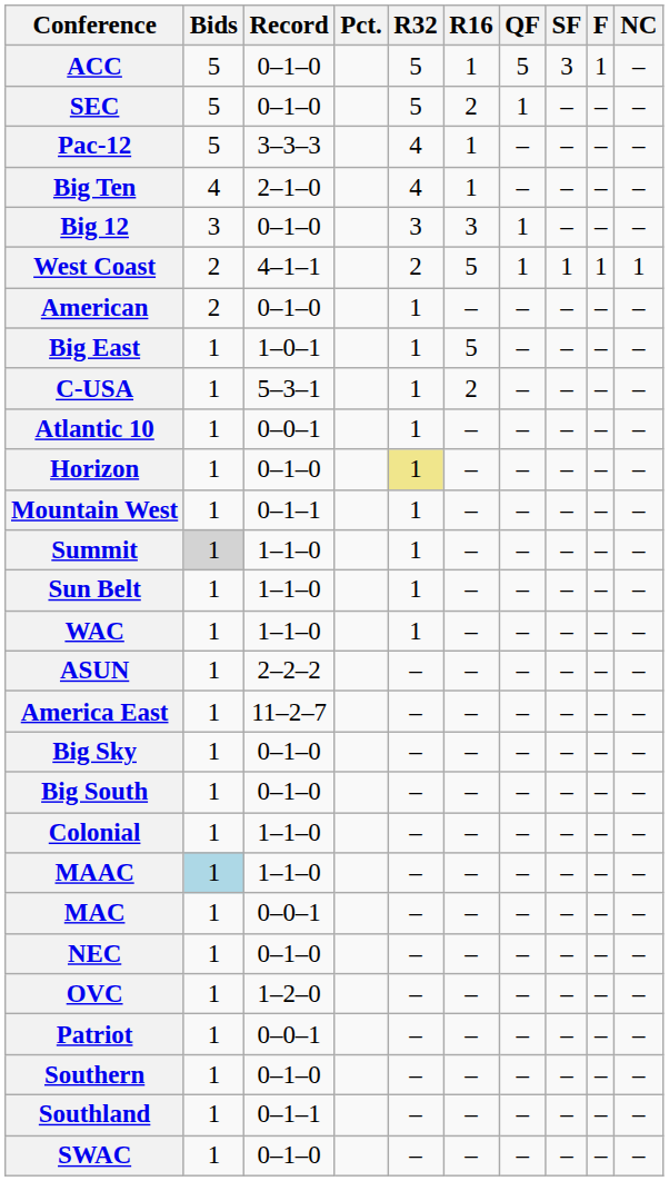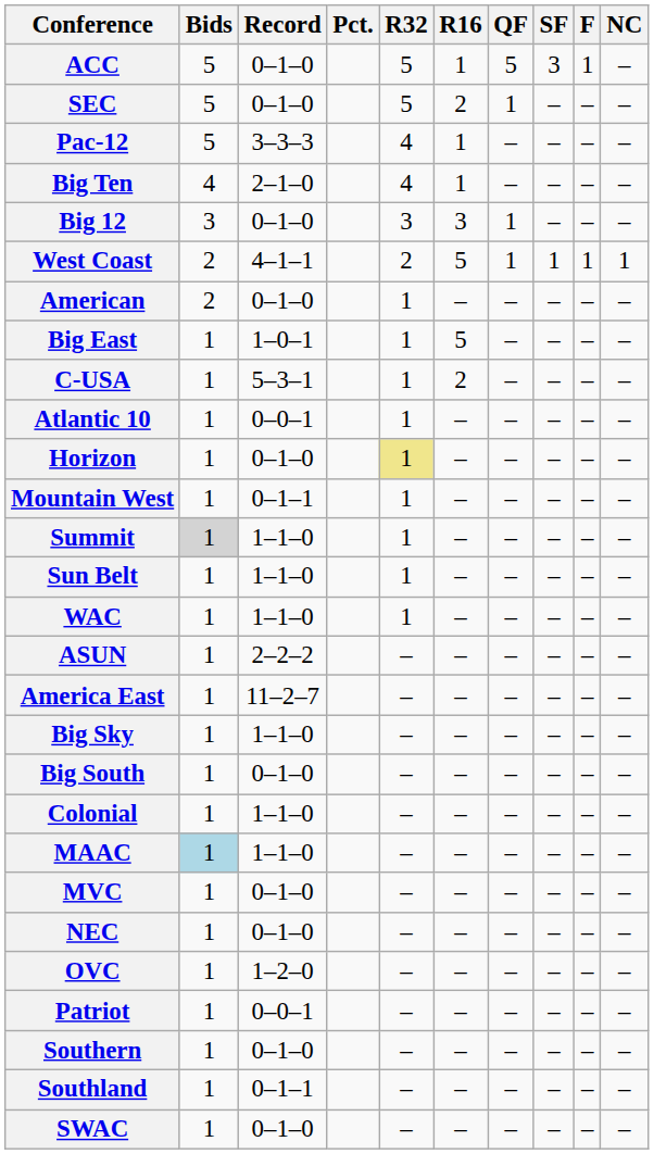Big Sky | Record: 0–1–0 -> 1–1–0
- row: MAC | 1 | 0–0–1 | – | – | – | – | – | –
+ row: MVC | 1 | 0–1–0 | – | – | – | – | – | –
